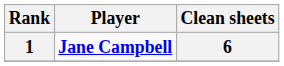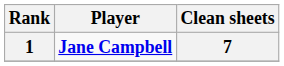1 | Clean sheets: 6 -> 7
